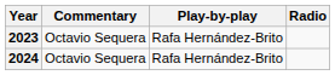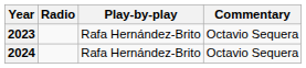columns swapped: Radio <-> Commentary
